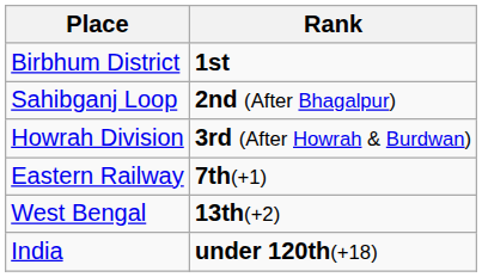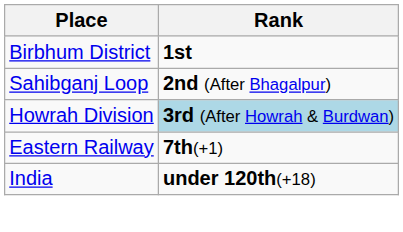Howrah Division | Rank: no background -> lightblue background
- row: West Bengal | 13th(+2)
